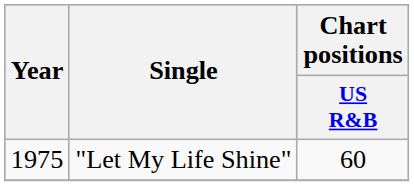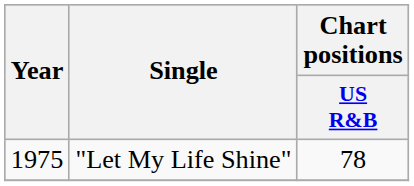"Let My Life Shine" | Chart positions / US R&B: 60 -> 78
